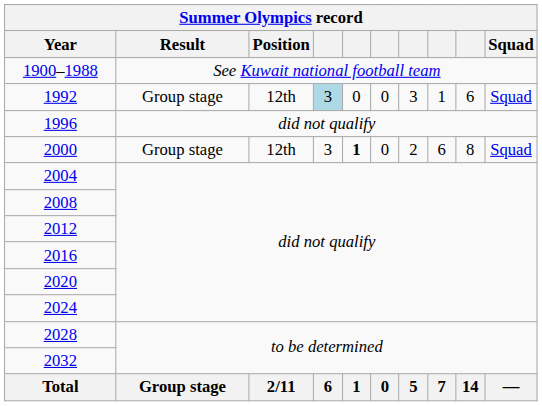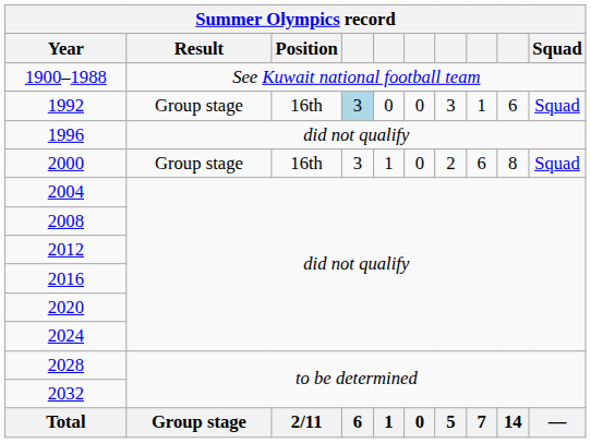1992 | Summer Olympics record / Position: 12th -> 16th
2000 | Summer Olympics record / Position: 12th -> 16th
2000 | column 5: bold -> normal
